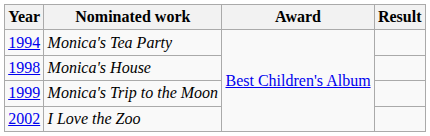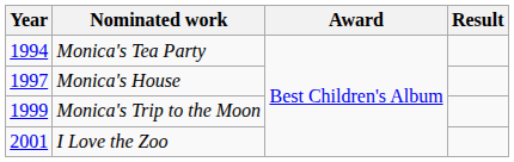Monica's House | Year: 1998 -> 1997
I Love the Zoo | Year: 2002 -> 2001
